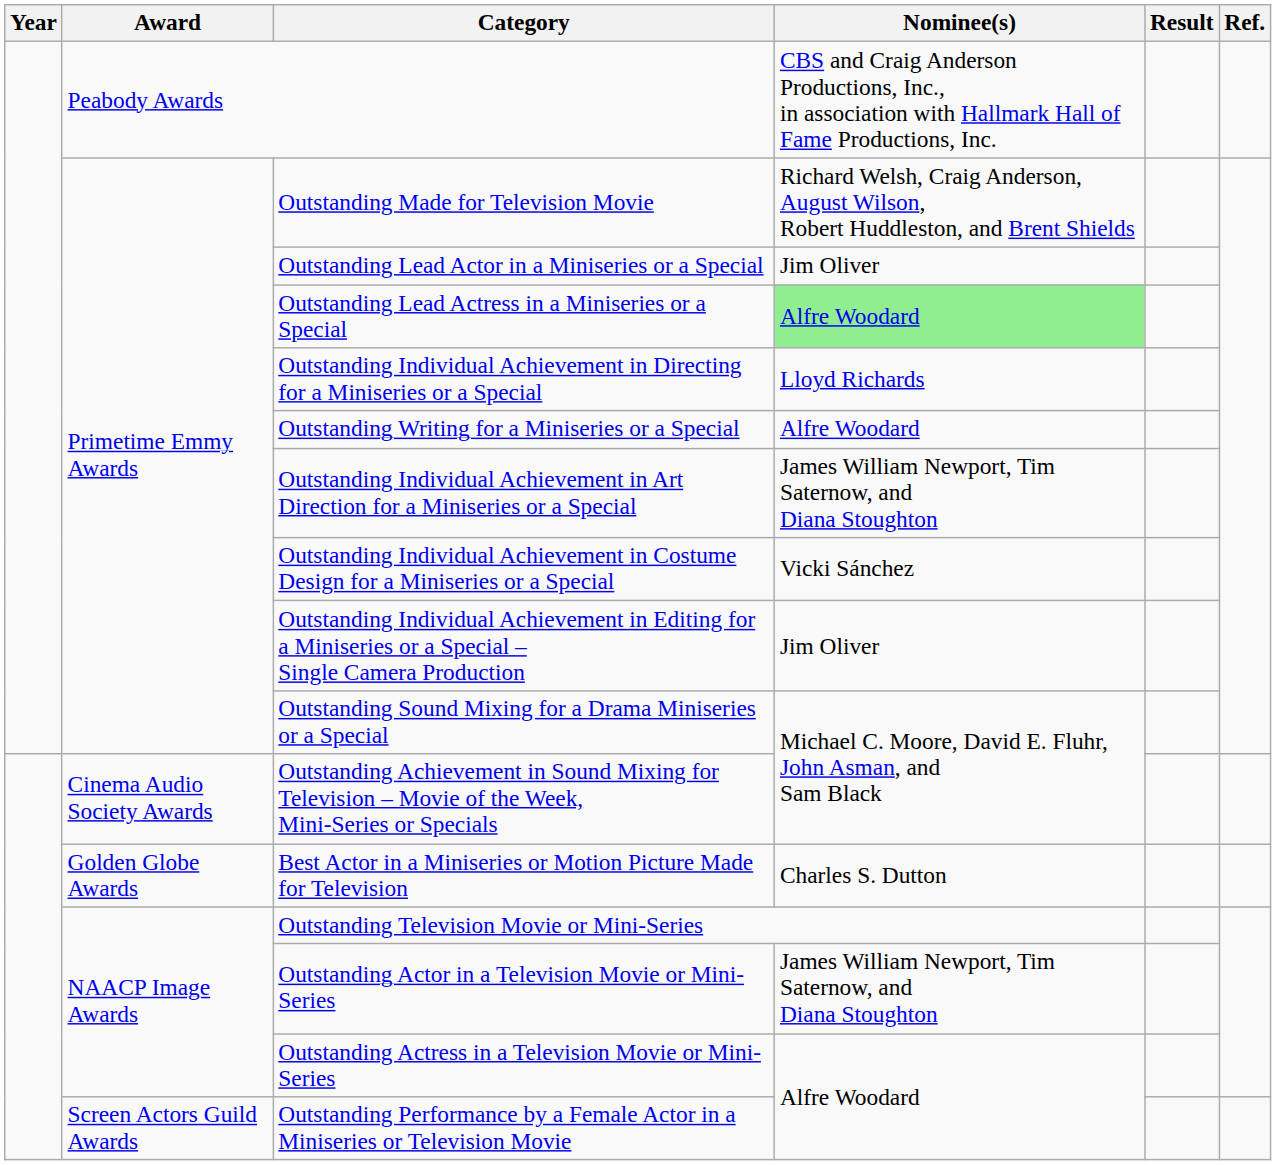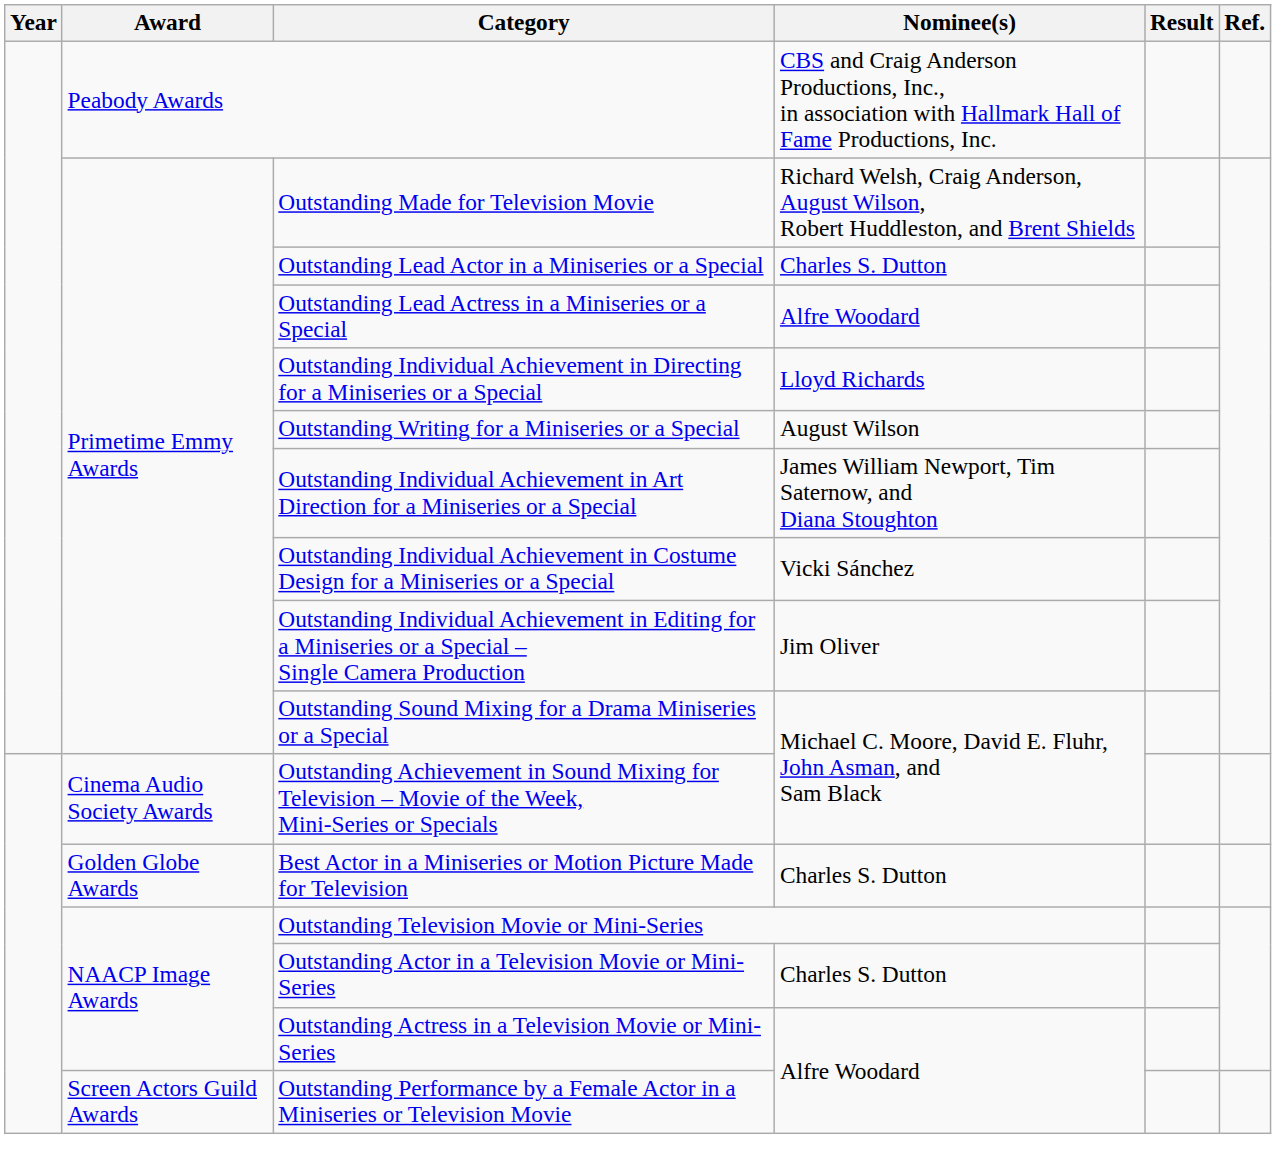Outstanding Lead Actor in a Miniseries or a Special | Nominee(s): Jim Oliver -> Charles S. Dutton
Outstanding Lead Actress in a Miniseries or a Special | Nominee(s): lightgreen background -> no background
Outstanding Writing for a Miniseries or a Special | Nominee(s): Alfre Woodard -> August Wilson
Outstanding Actor in a Television Movie or Mini-Series | Nominee(s): James William Newport, Tim Saternow, and Diana Stoughton -> Charles S. Dutton
